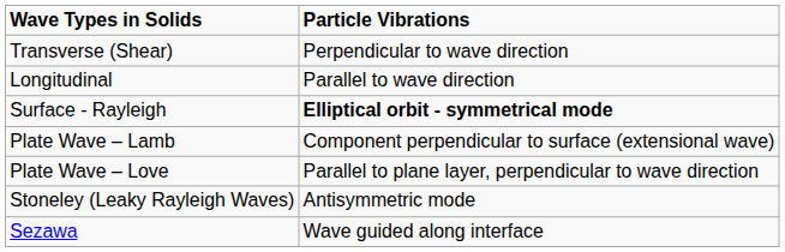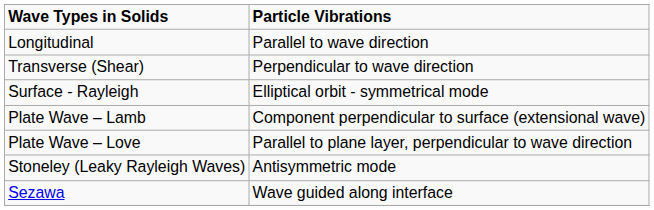rows swapped: Longitudinal <-> Transverse (Shear)
Surface - Rayleigh | Particle Vibrations: bold -> normal
